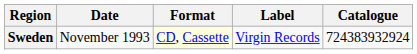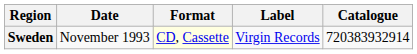Sweden | Catalogue: 724383932924 -> 720383932914
